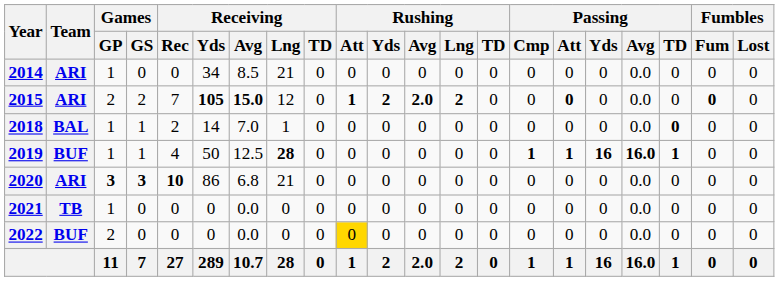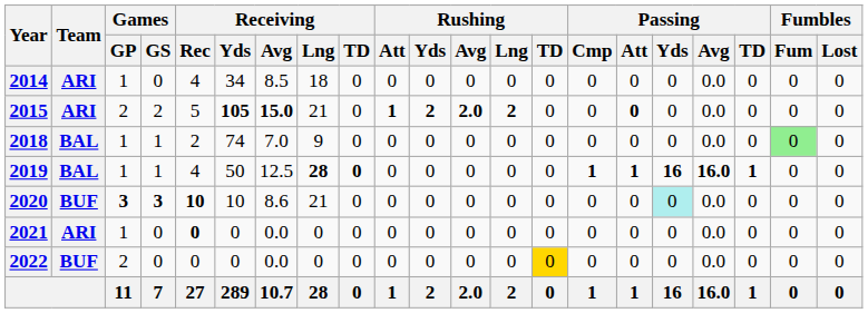2014 | Receiving / Rec: 0 -> 4
2014 | Receiving / Lng: 21 -> 18
2015 | Receiving / Rec: 7 -> 5
2015 | Receiving / Lng: 12 -> 21
2015 | Fumbles / Fum: bold -> normal
2018 | Receiving / Yds: 14 -> 74
2018 | Receiving / Lng: 1 -> 9
2018 | Passing / TD: bold -> normal
2018 | Fumbles / Fum: no background -> lightgreen background
2019 | Team: BUF -> BAL
2019 | Receiving / TD: normal -> bold
2020 | Team: ARI -> BUF
2020 | Receiving / Yds: 86 -> 10
2020 | Receiving / Avg: 6.8 -> 8.6
2020 | Passing / Yds: no background -> paleturquoise background
2021 | Team: TB -> ARI
2021 | Receiving / Rec: normal -> bold
2022 | Rushing / Att: gold background -> no background
2022 | Rushing / TD: no background -> gold background
